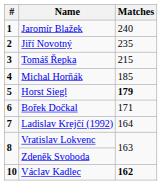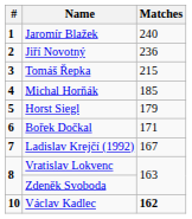Jiří Novotný | Matches: 235 -> 236
Horst Siegl | Matches: bold -> normal
Ladislav Krejčí (1992) | Matches: 164 -> 167
